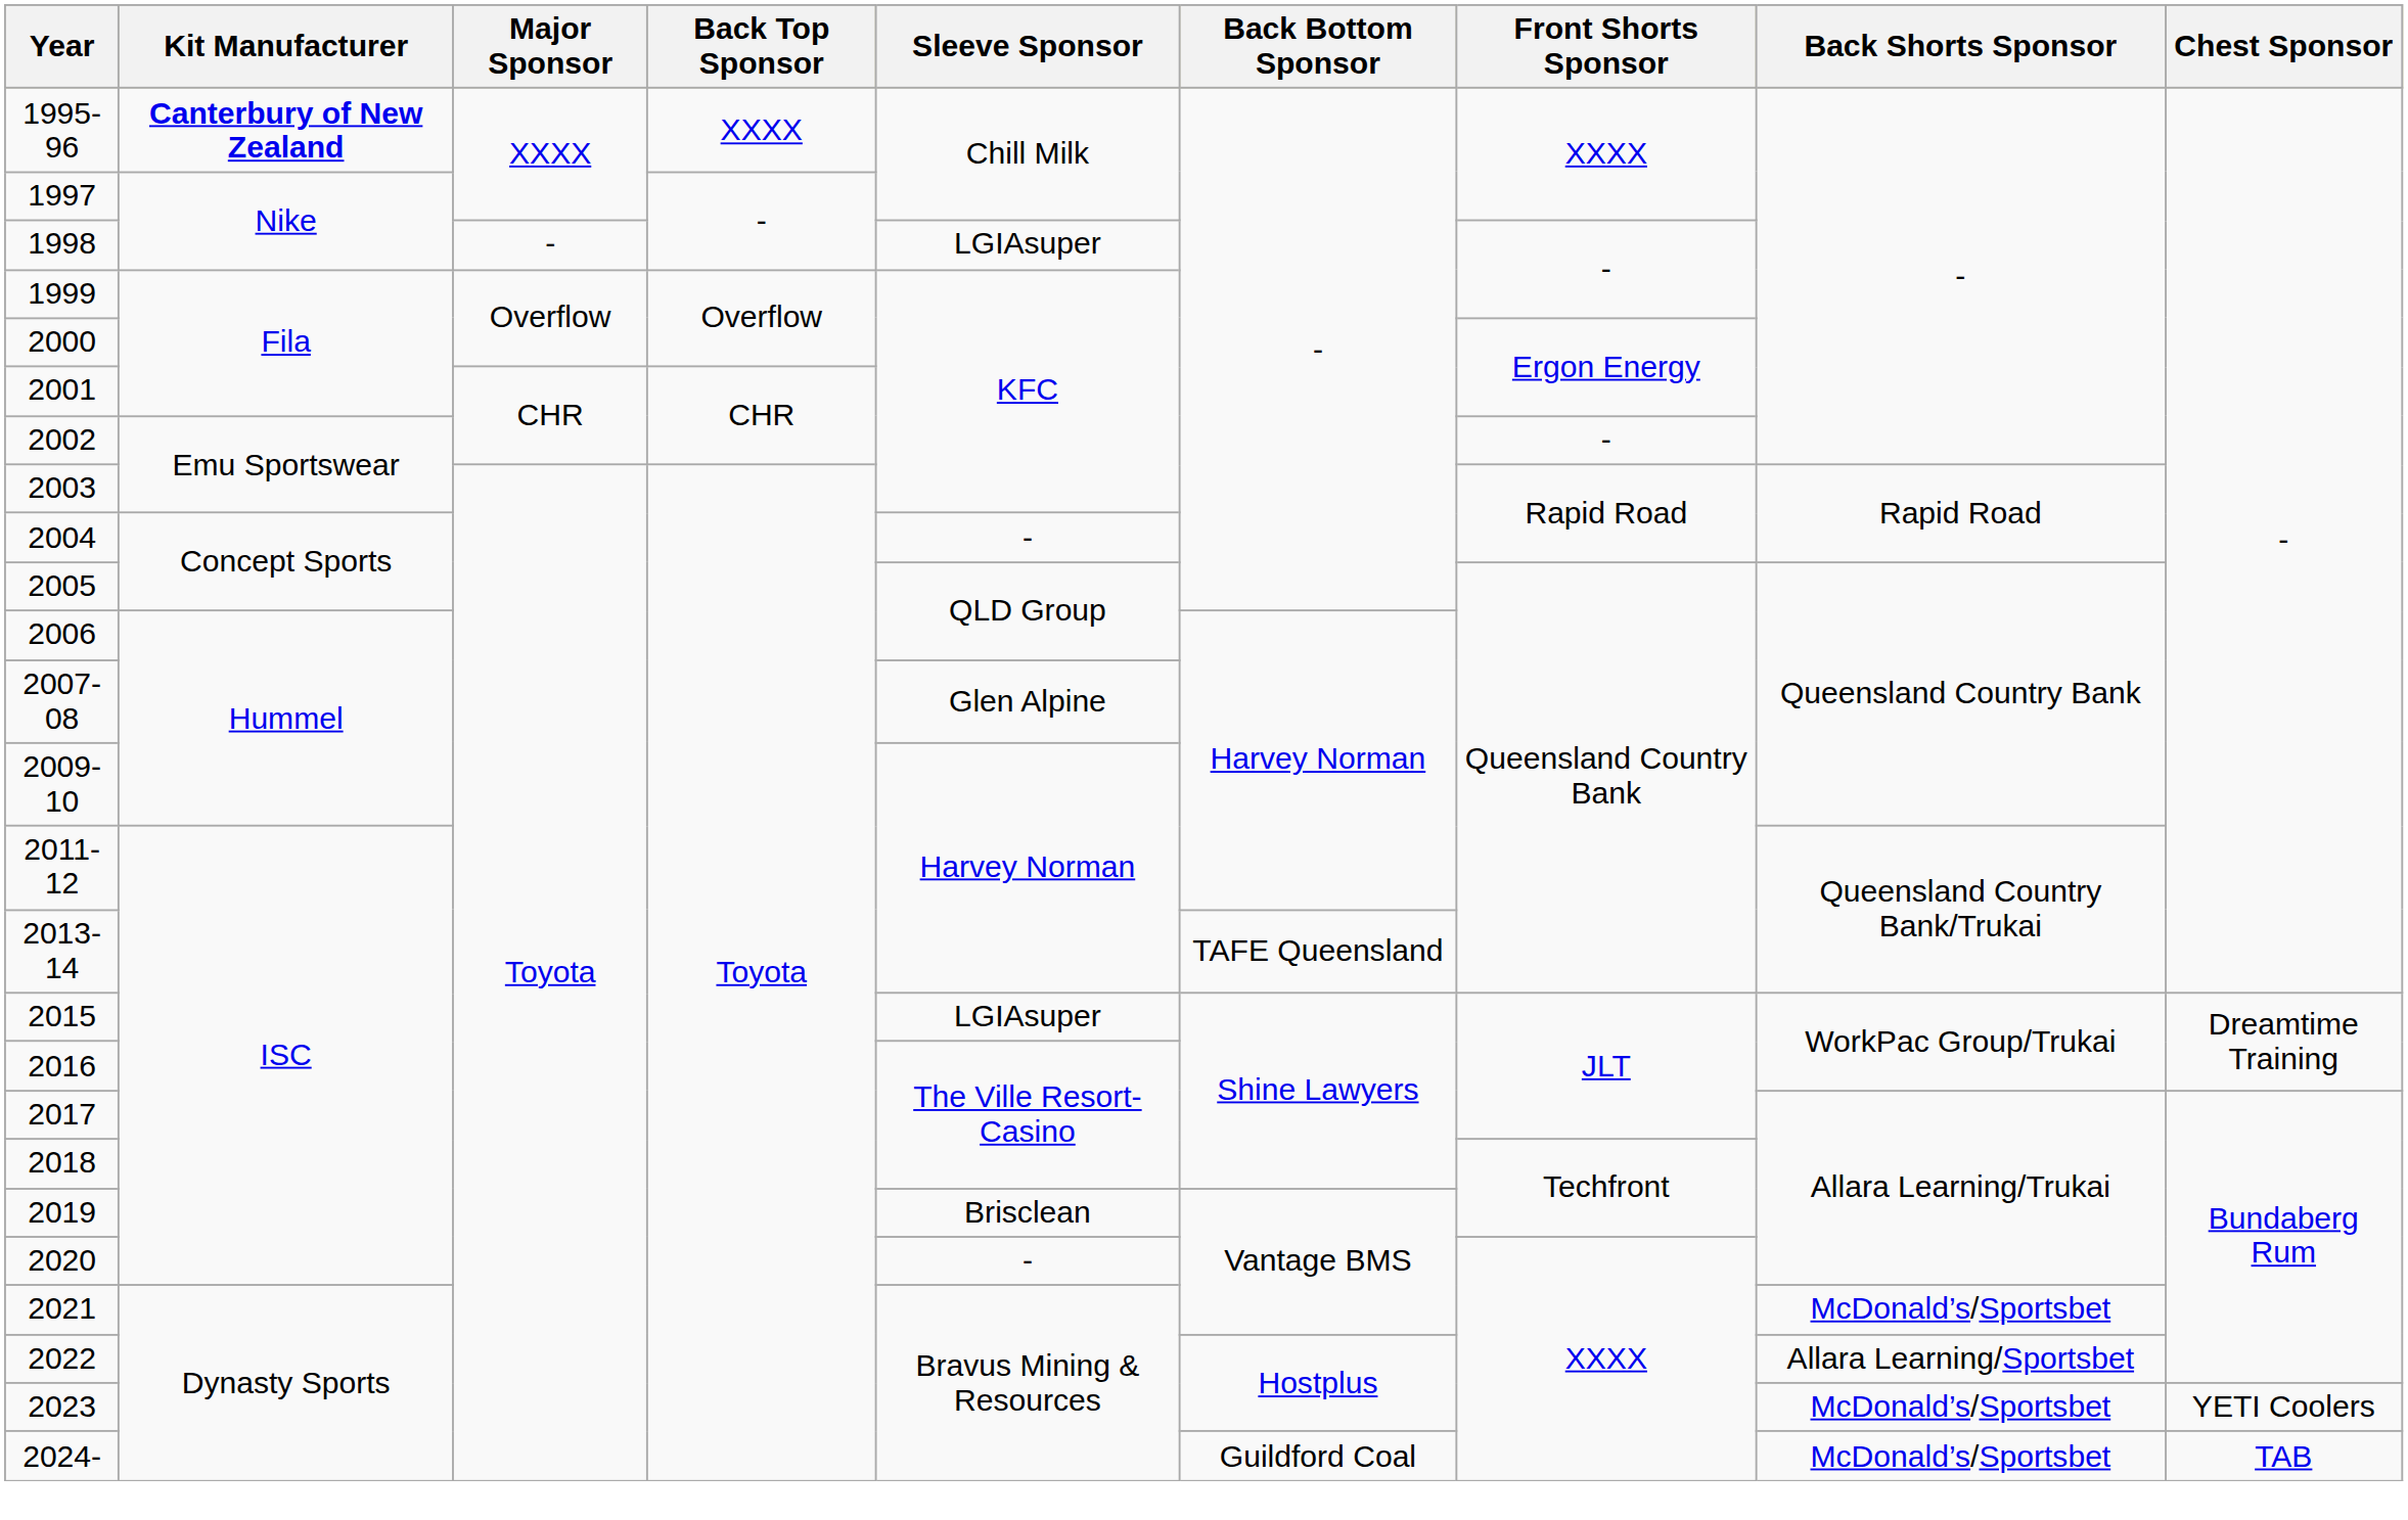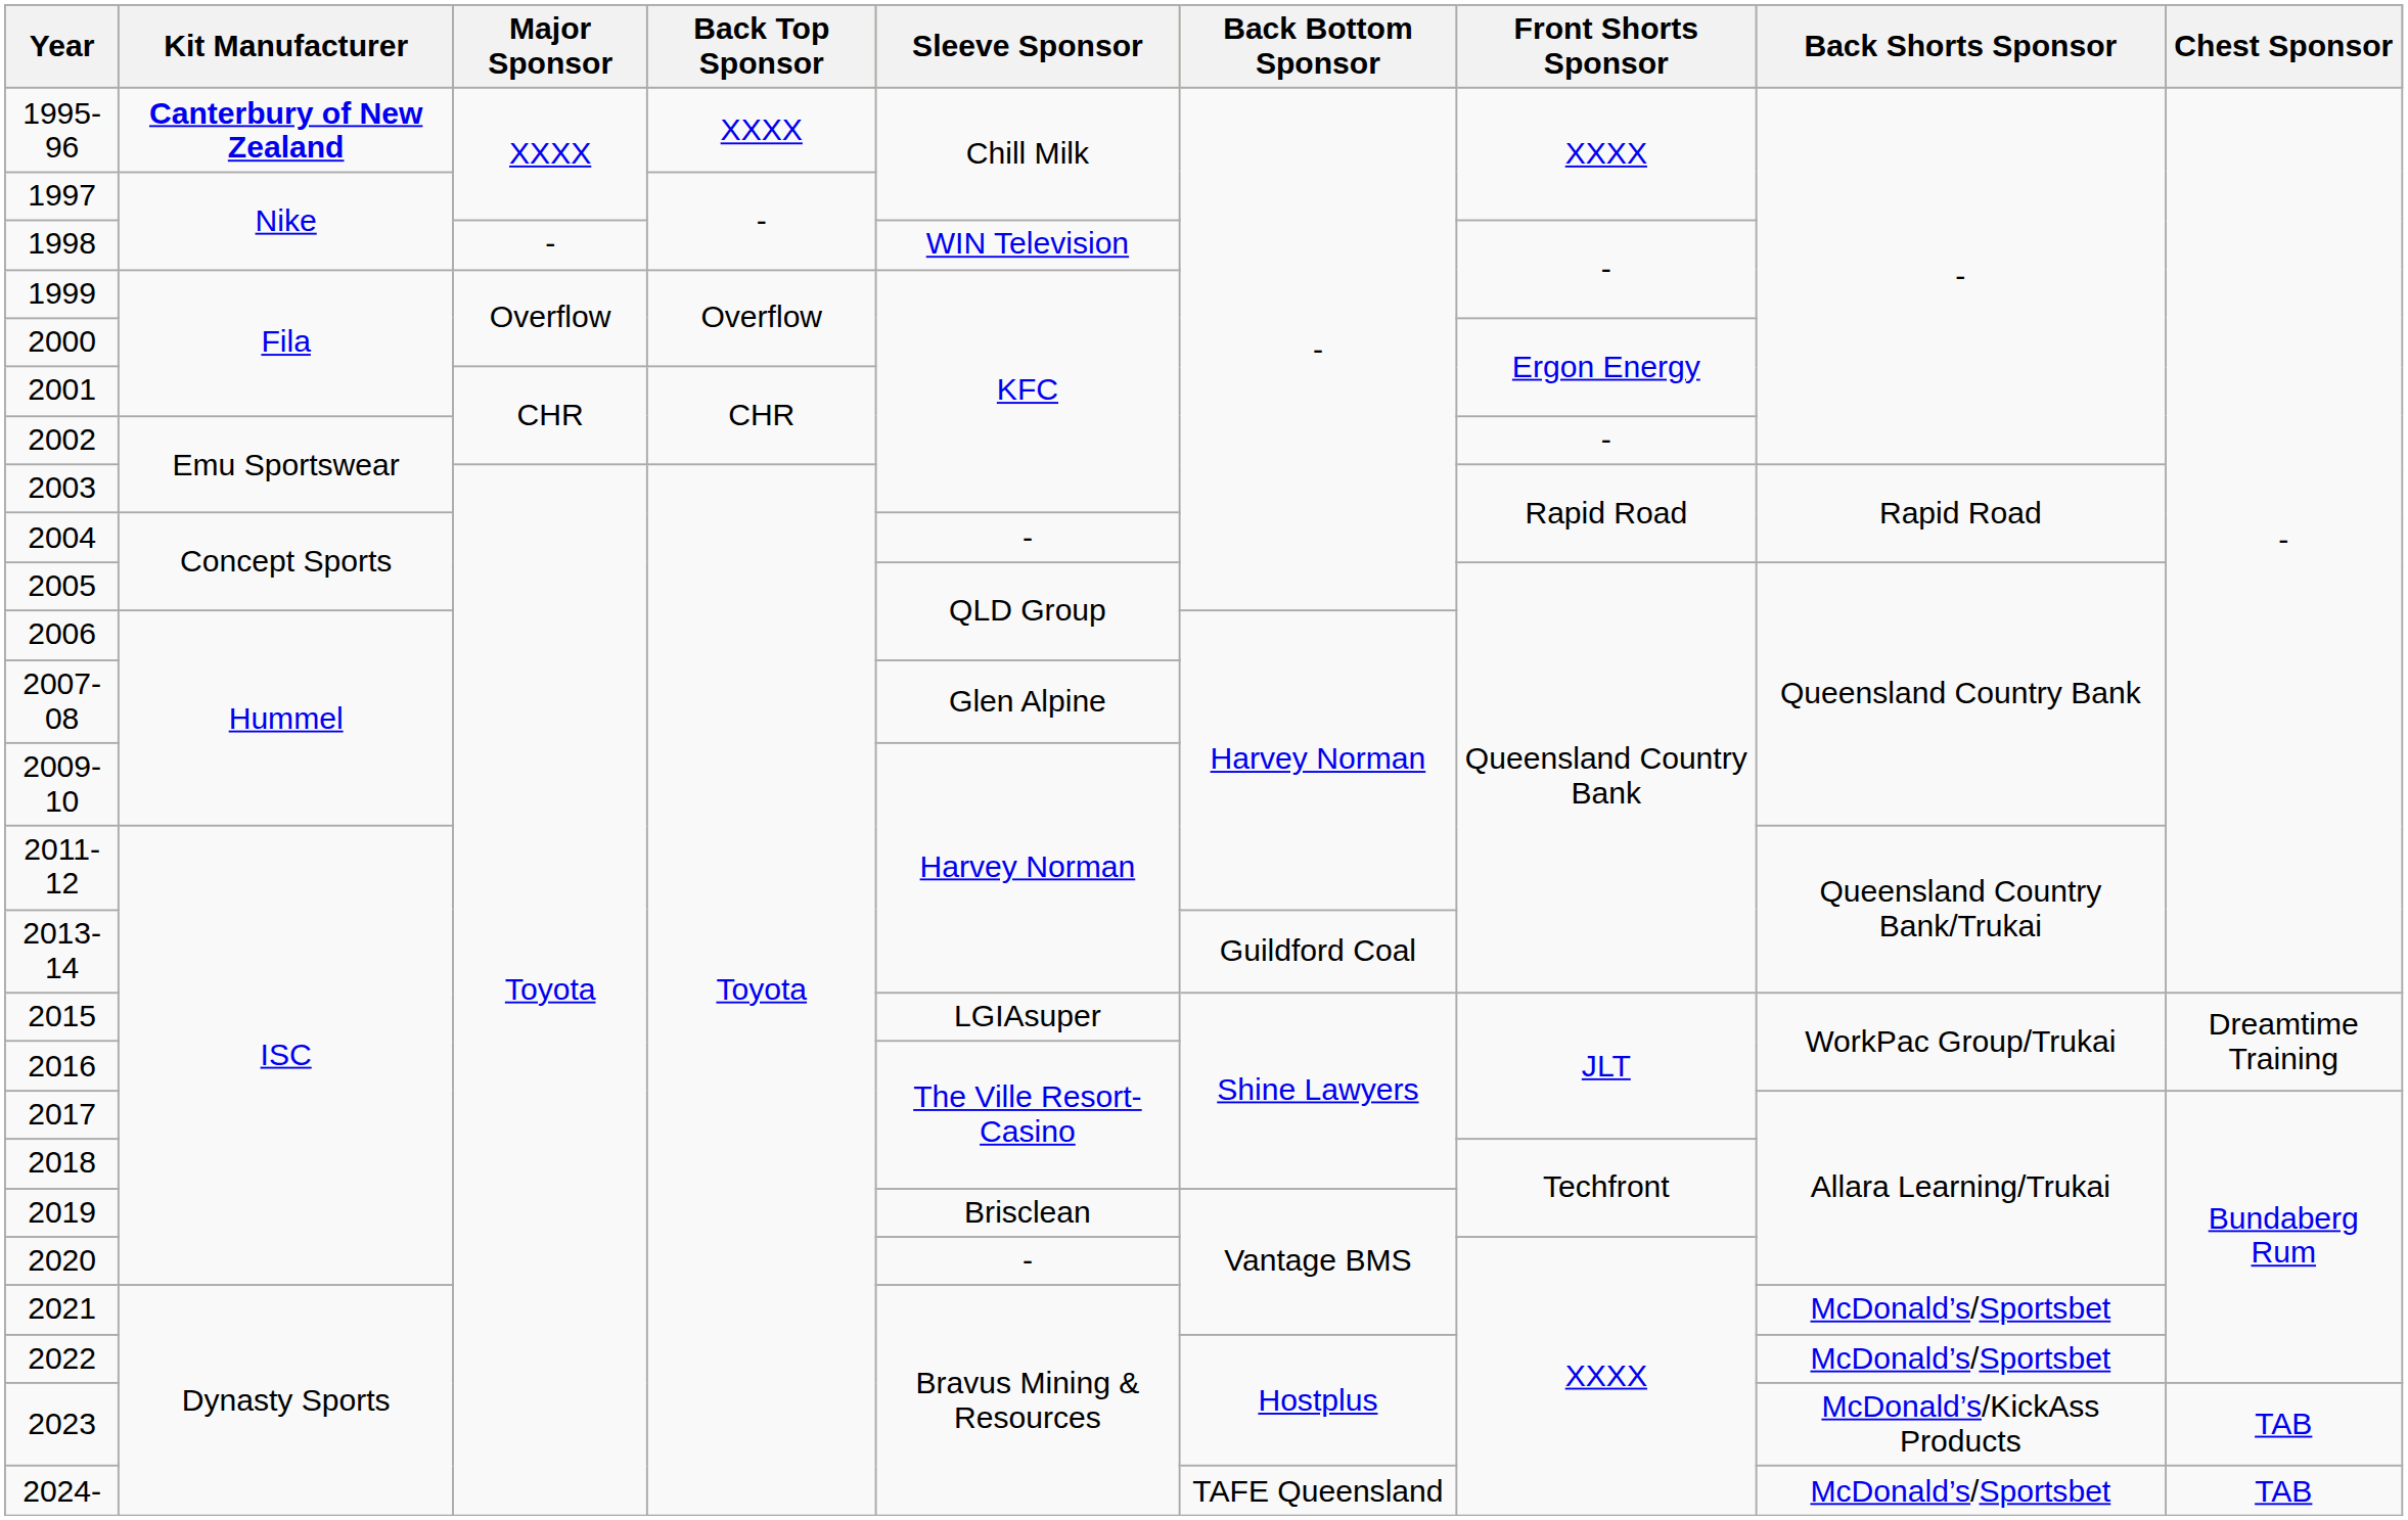1998 | Sleeve Sponsor: LGIAsuper -> WIN Television
2013-14 | Back Bottom Sponsor: TAFE Queensland -> Guildford Coal
2022 | Back Shorts Sponsor: Allara Learning/Sportsbet -> McDonald’s/Sportsbet
2023 | Back Shorts Sponsor: McDonald’s/Sportsbet -> McDonald’s/KickAss Products
2023 | Chest Sponsor: YETI Coolers -> TAB
2024- | Back Bottom Sponsor: Guildford Coal -> TAFE Queensland
